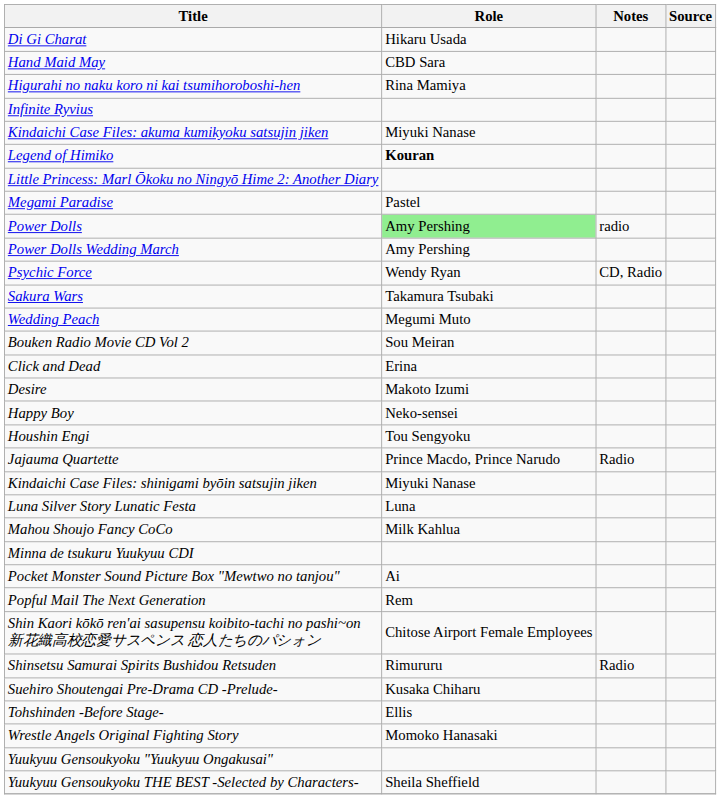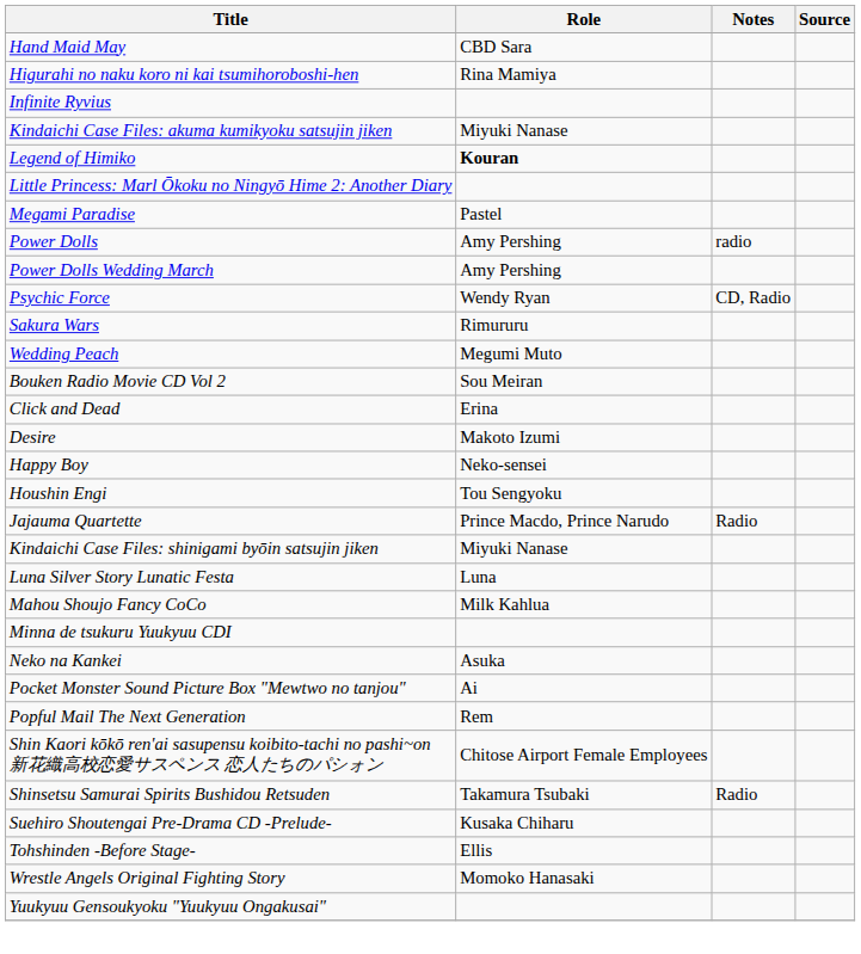- row: Di Gi Charat | Hikaru Usada
Power Dolls | Role: lightgreen background -> no background
Sakura Wars | Role: Takamura Tsubaki -> Rimururu
+ row: Neko na Kankei | Asuka
Shinsetsu Samurai Spirits Bushidou Retsuden | Role: Rimururu -> Takamura Tsubaki
- row: Yuukyuu Gensoukyoku THE BEST -Selected by Characters- | Sheila Sheffield
